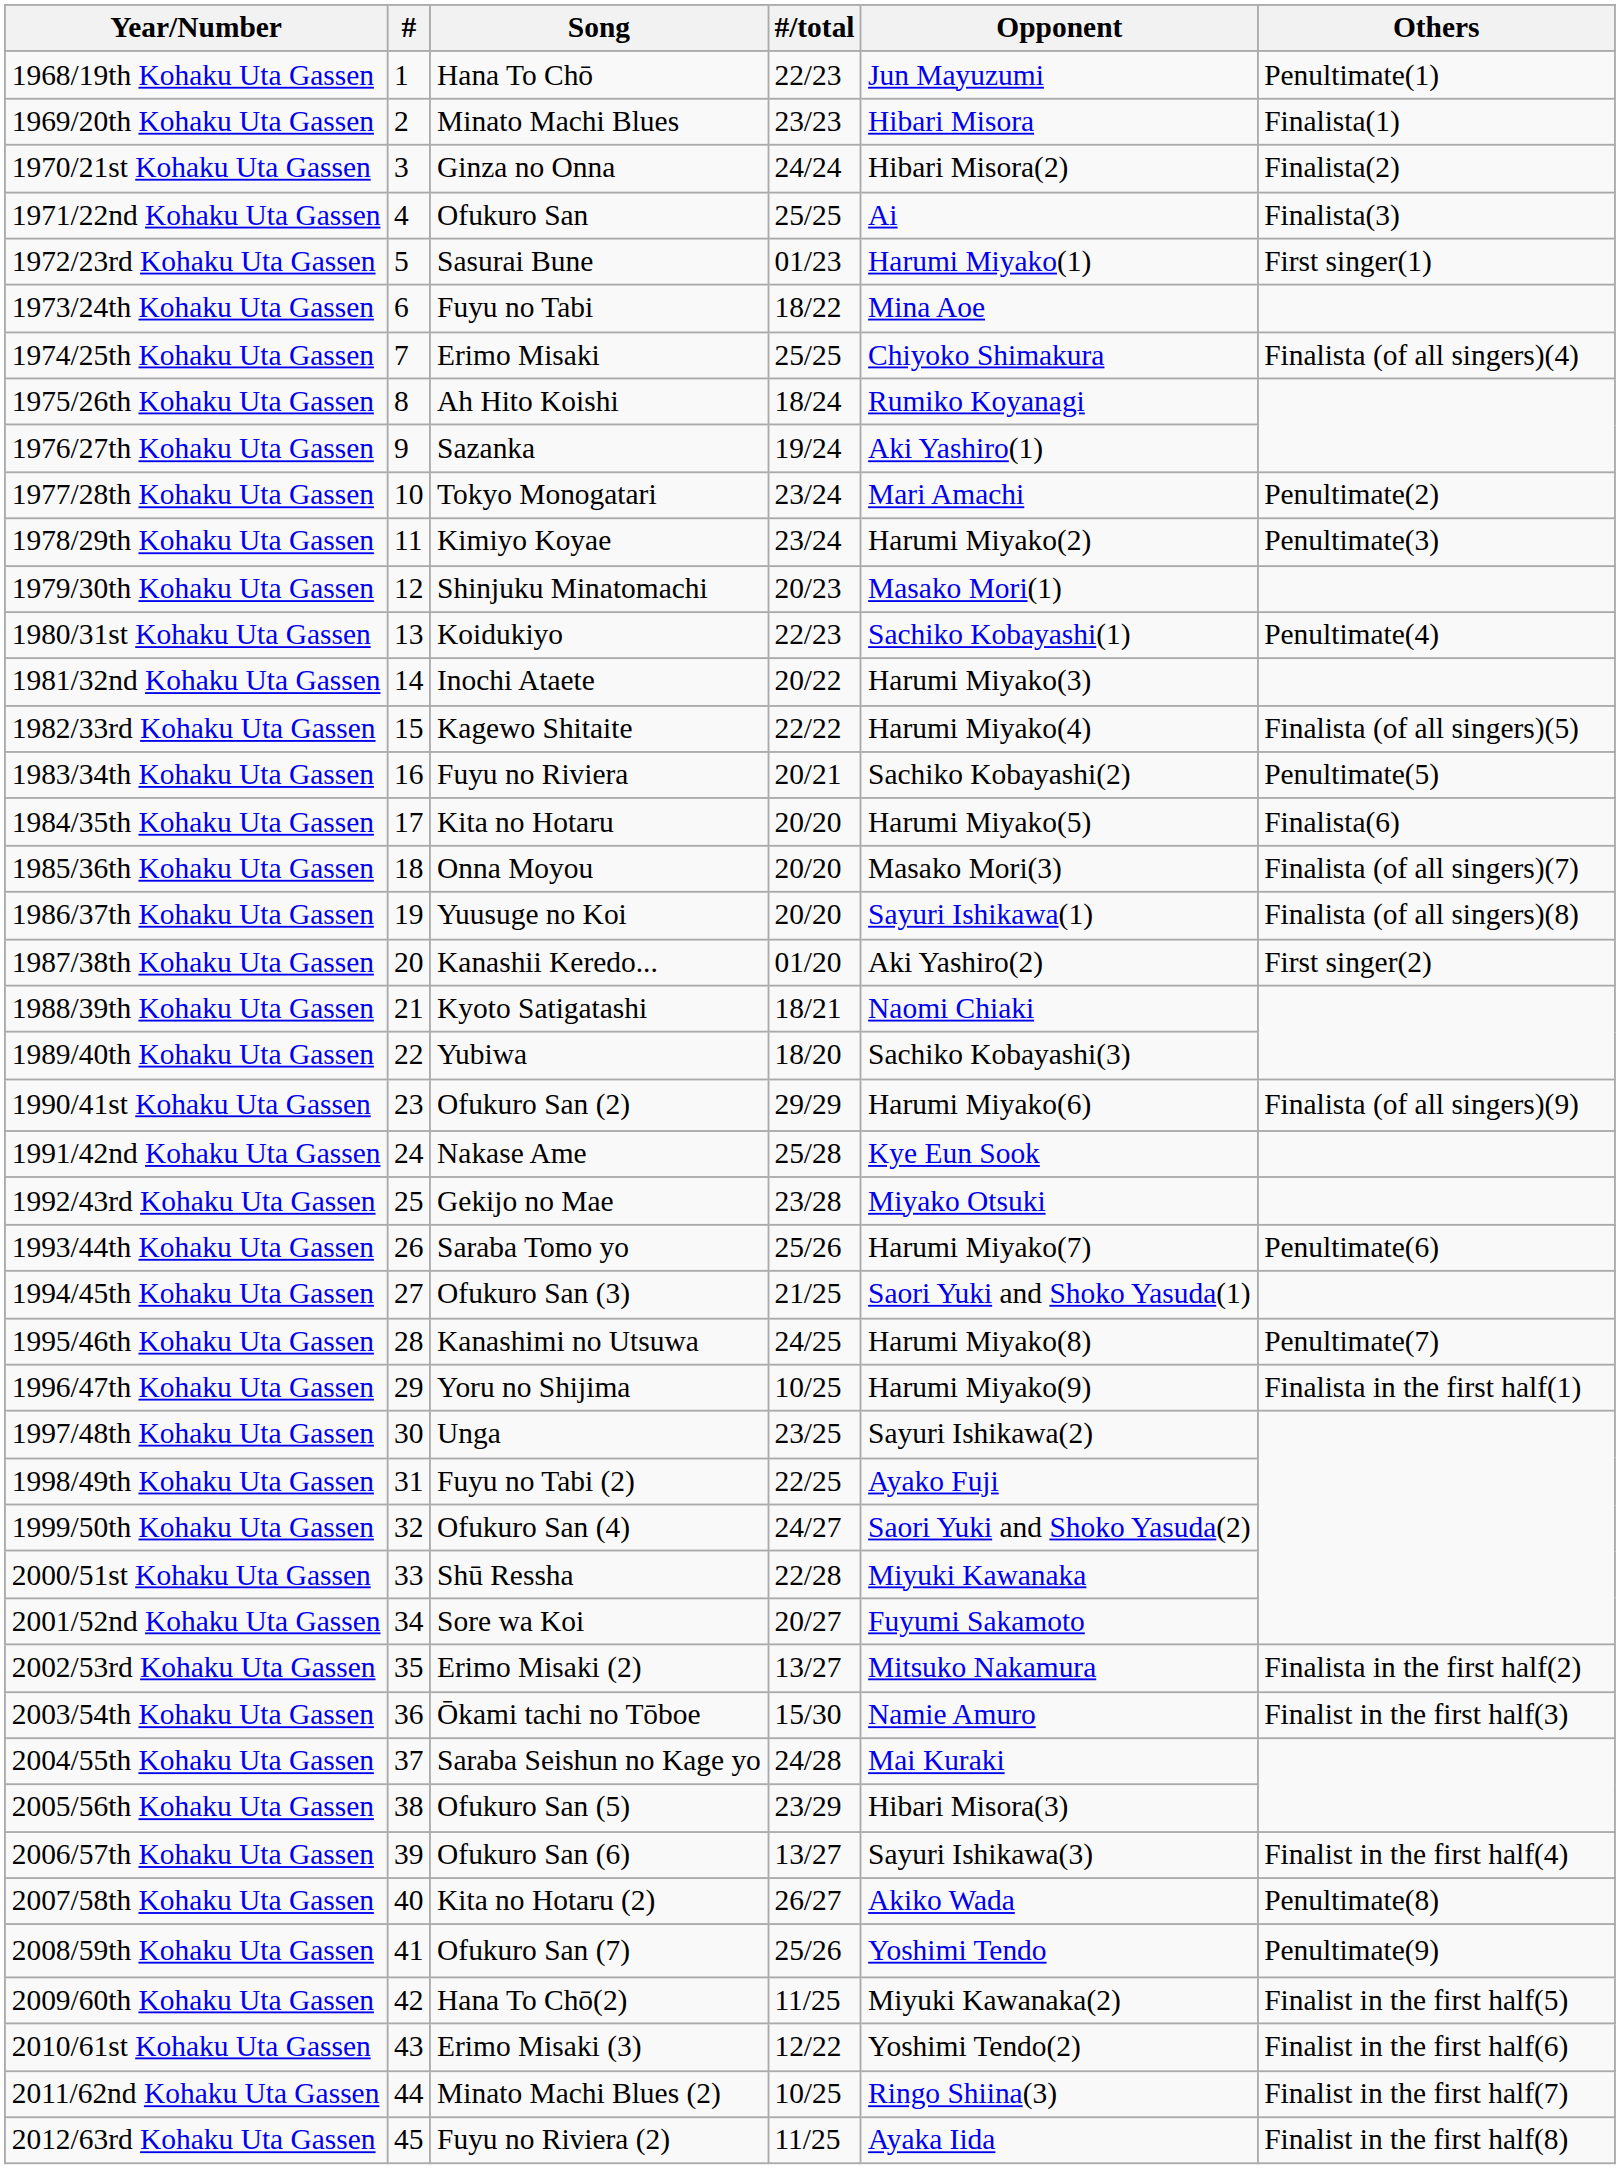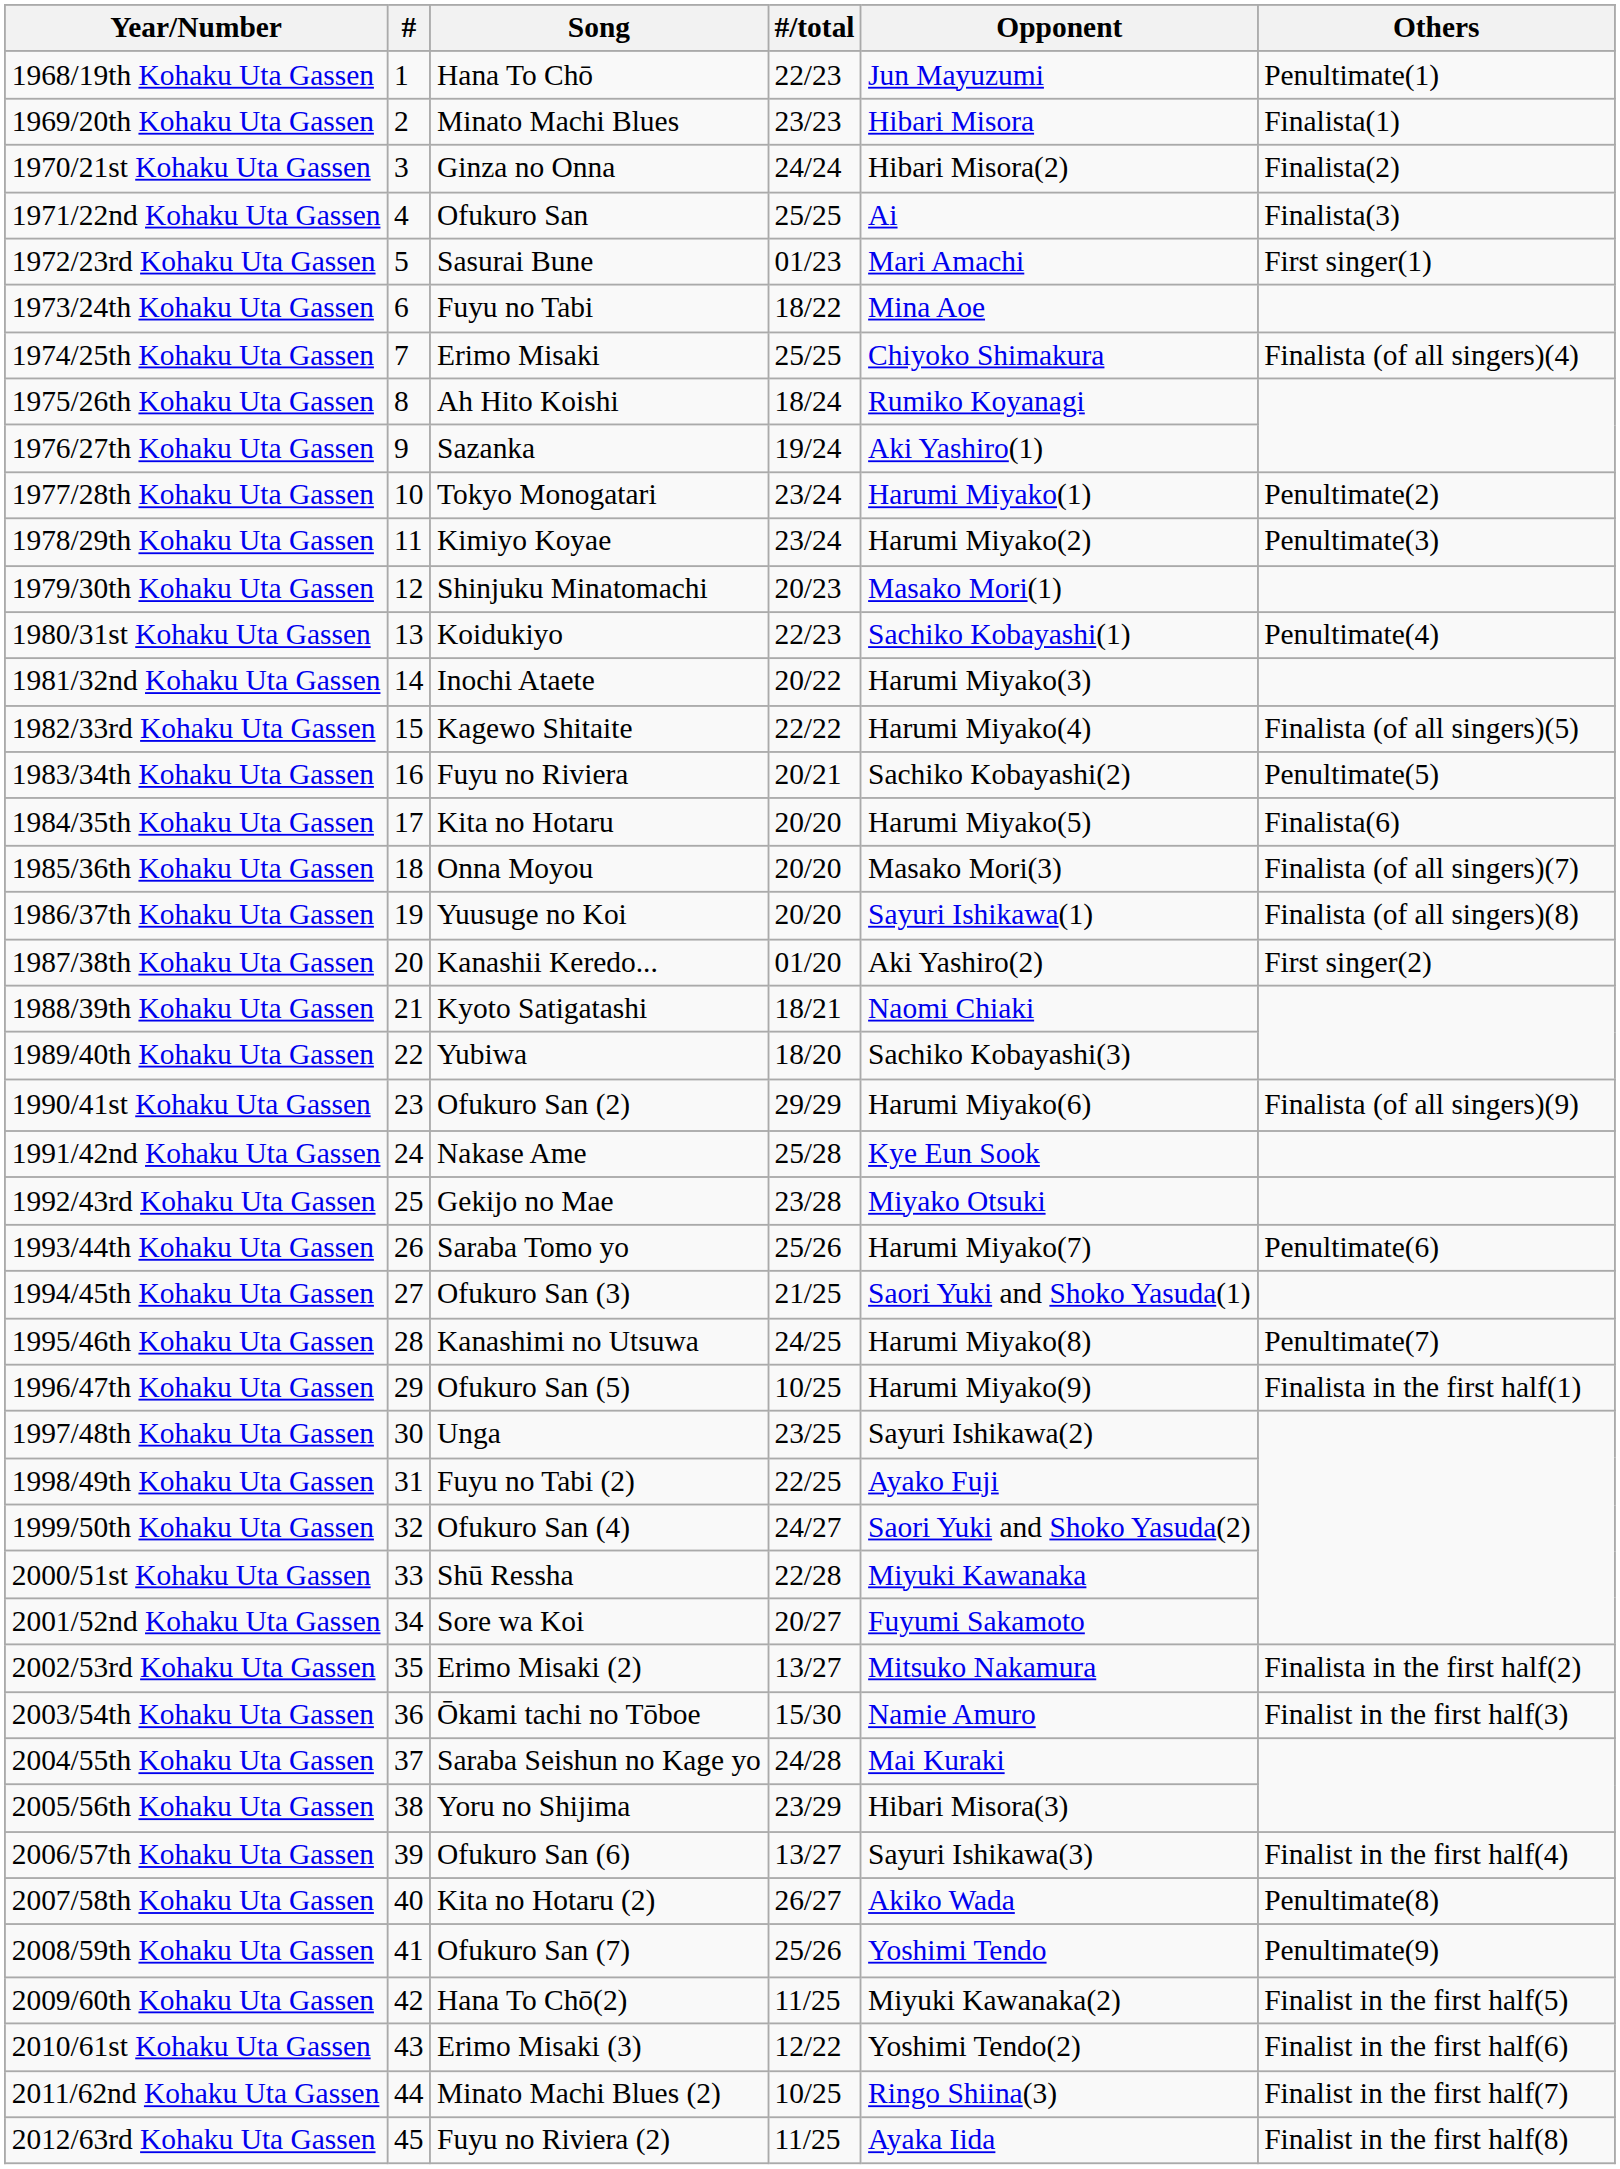1972/23rd Kohaku Uta Gassen | Opponent: Harumi Miyako(1) -> Mari Amachi
1977/28th Kohaku Uta Gassen | Opponent: Mari Amachi -> Harumi Miyako(1)
1996/47th Kohaku Uta Gassen | Song: Yoru no Shijima -> Ofukuro San (5)
2005/56th Kohaku Uta Gassen | Song: Ofukuro San (5) -> Yoru no Shijima
